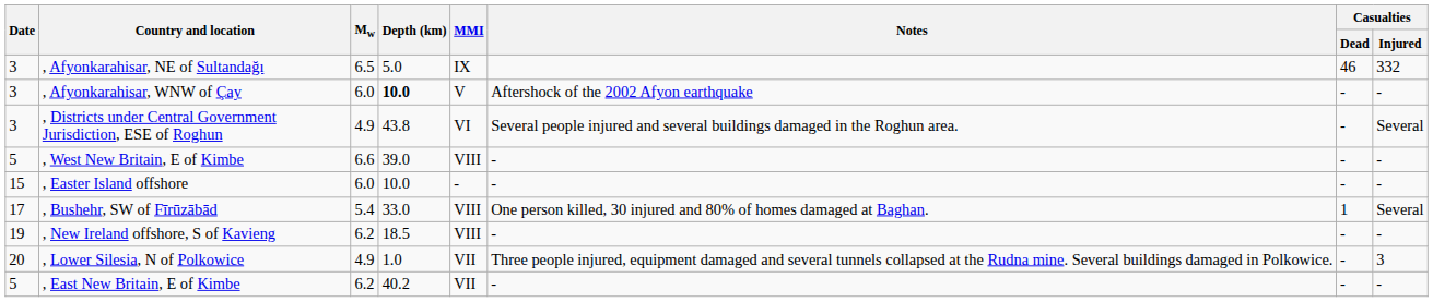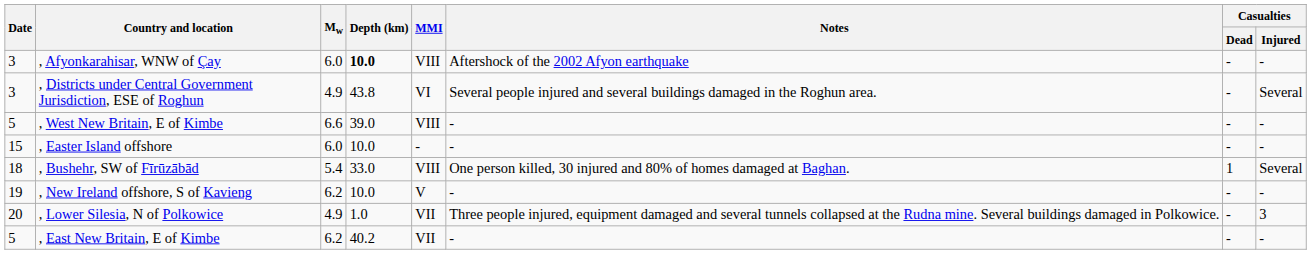- row: 3 | , Afyonkarahisar, NE of Sultandağı | 6.5 | 5.0 | IX | 46 | 332
, Afyonkarahisar, WNW of Çay | MMI: V -> VIII
, Bushehr, SW of Fīrūzābād | Date: 17 -> 18
, New Ireland offshore, S of Kavieng | Depth (km): 18.5 -> 10.0
, New Ireland offshore, S of Kavieng | MMI: VIII -> V
